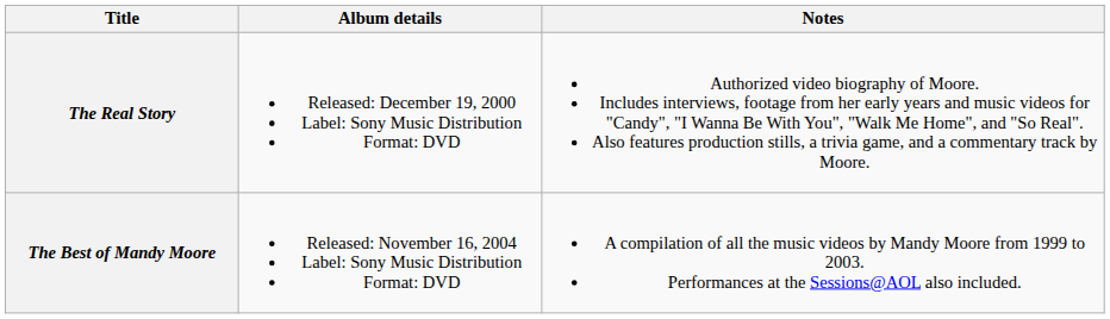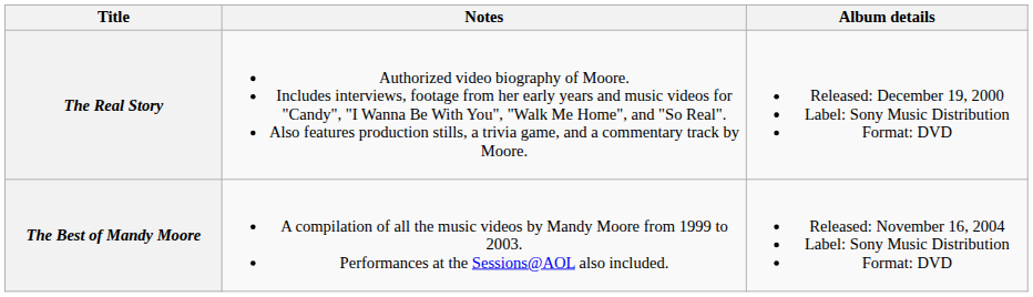columns swapped: Album details <-> Notes
